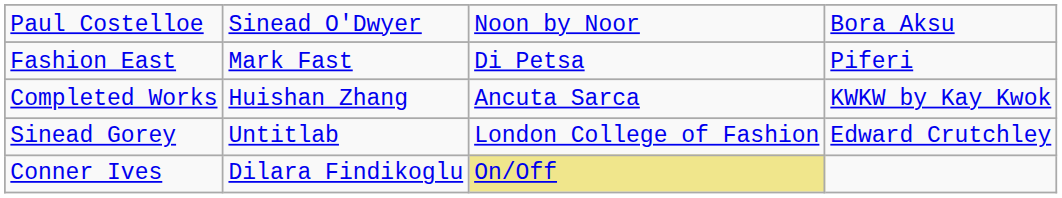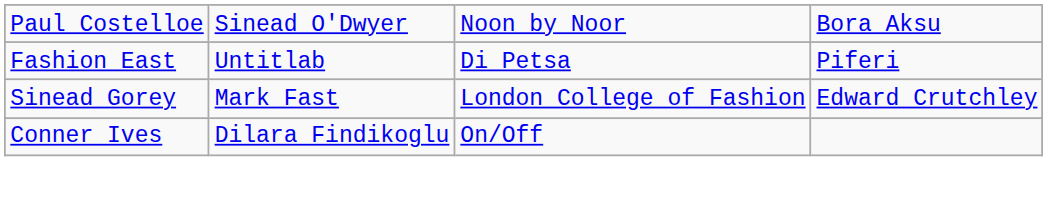Fashion East | column 2: Mark Fast -> Untitlab
- row: Completed Works | Huishan Zhang | Ancuta Sarca | KWKW by Kay Kwok
Sinead Gorey | column 2: Untitlab -> Mark Fast
Conner Ives | column 3: khaki background -> no background
